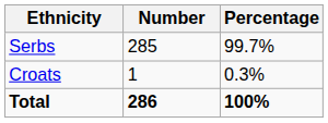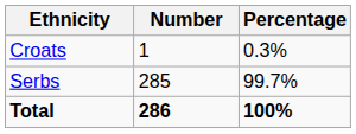rows swapped: Serbs <-> Croats
